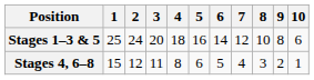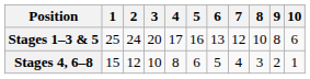Stages 1–3 & 5 | 4: 18 -> 17
Stages 1–3 & 5 | 6: 14 -> 13
Stages 4, 6–8 | 3: 11 -> 10
